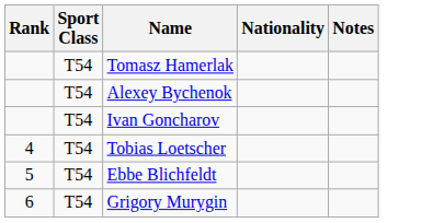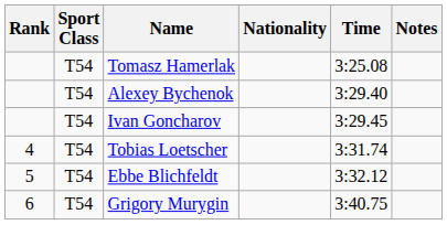+ column: Time | 3:25.08 | 3:29.40 | 3:29.45 | 3:31.74 | 3:32.12 | 3:40.75
